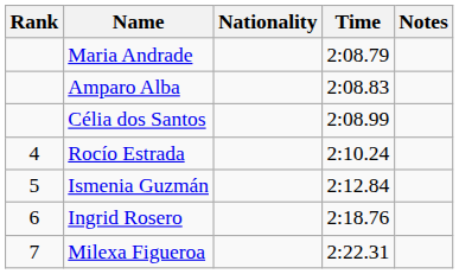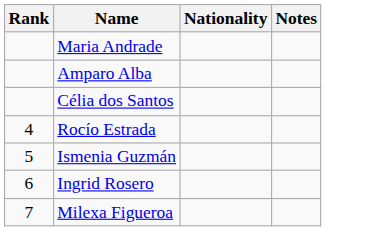- column: Time | 2:08.79 | 2:08.83 | 2:08.99 | 2:10.24 | 2:12.84 | 2:18.76 | 2:22.31
